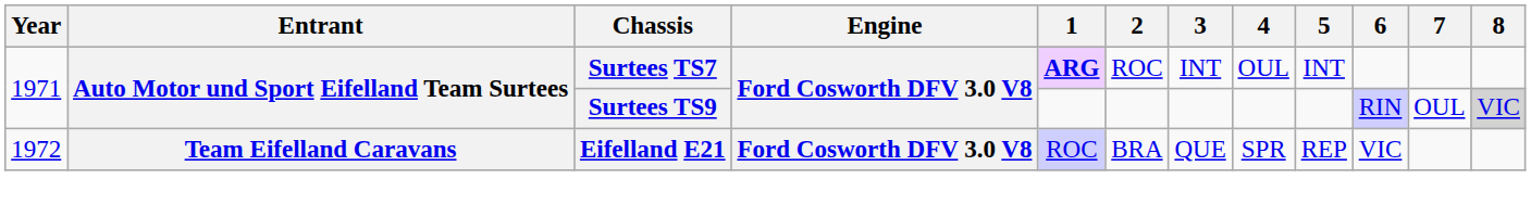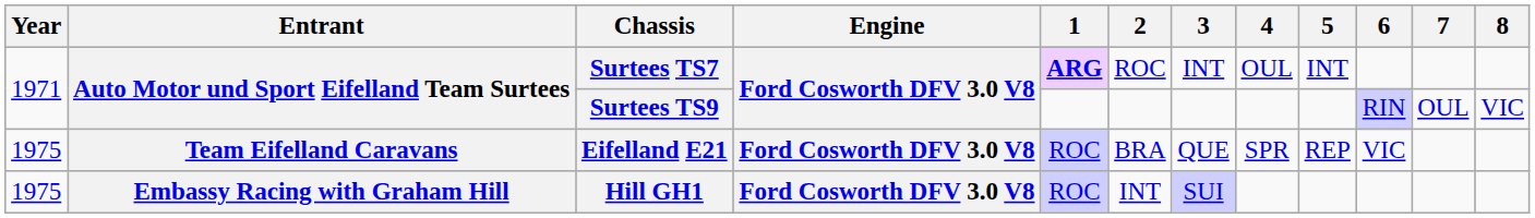Surtees TS9 | 8: lightgrey background -> no background
Eifelland E21 | Year: 1972 -> 1975
+ row: 1975 | Embassy Racing with Graham Hill | Hill GH1 | Ford Cosworth DFV 3.0 V8 | ROC | INT | SUI
